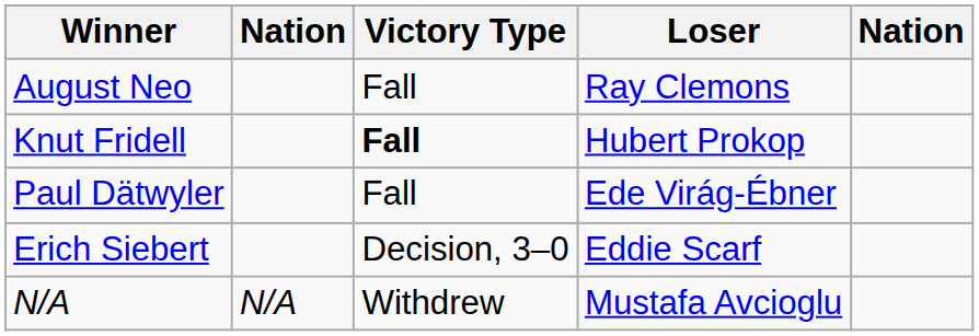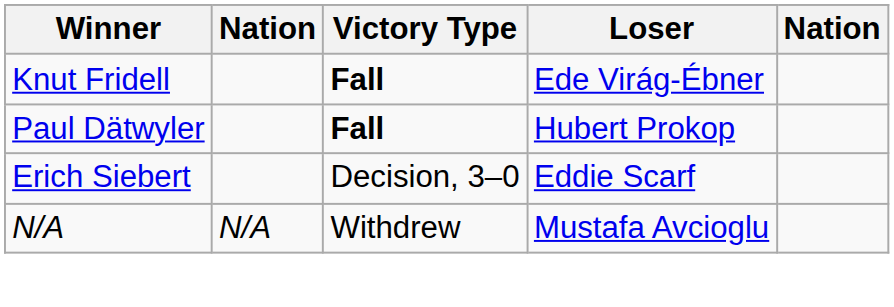- row: August Neo | Fall | Ray Clemons
Knut Fridell | Loser: Hubert Prokop -> Ede Virág-Ébner
Paul Dätwyler | Victory Type: normal -> bold
Paul Dätwyler | Loser: Ede Virág-Ébner -> Hubert Prokop
